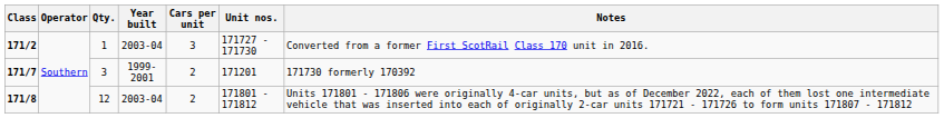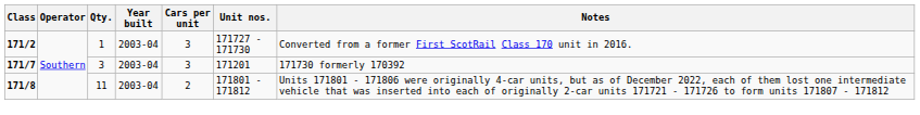171/7 | Year built: 1999-2001 -> 2003-04
171/7 | Cars per unit: 2 -> 3
171/8 | Qty.: 12 -> 11
